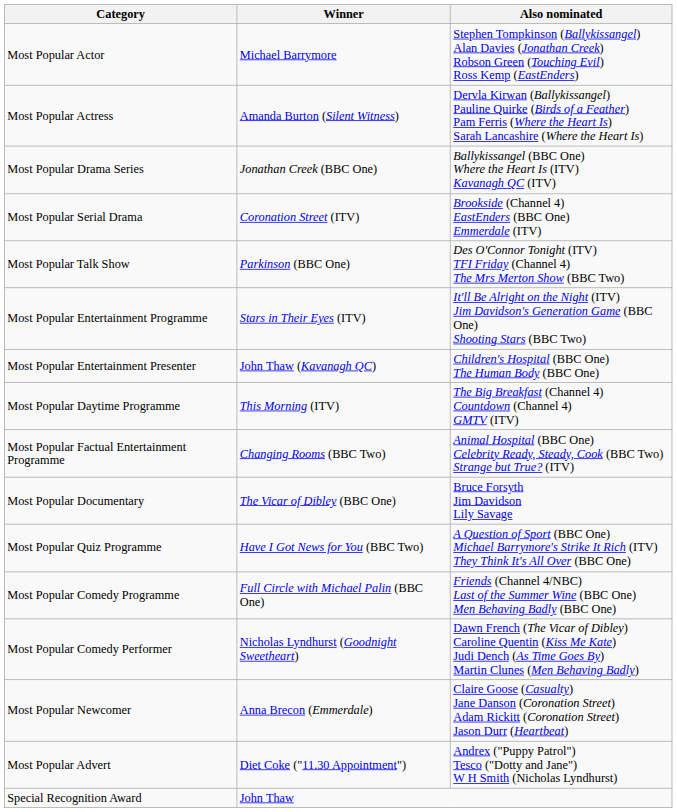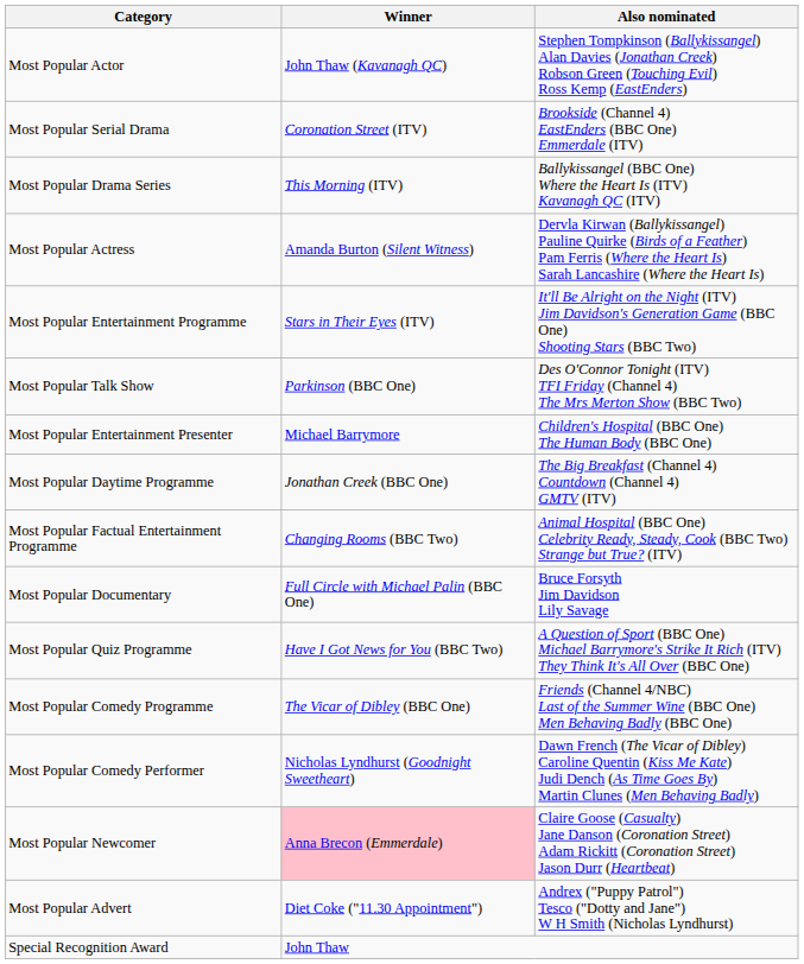Most Popular Actor | Winner: Michael Barrymore -> John Thaw (Kavanagh QC)
rows swapped: Most Popular Actress <-> Most Popular Serial Drama
Most Popular Drama Series | Winner: Jonathan Creek (BBC One) -> This Morning (ITV)
rows swapped: Most Popular Entertainment Programme <-> Most Popular Talk Show
Most Popular Entertainment Presenter | Winner: John Thaw (Kavanagh QC) -> Michael Barrymore
Most Popular Daytime Programme | Winner: This Morning (ITV) -> Jonathan Creek (BBC One)
Most Popular Documentary | Winner: The Vicar of Dibley (BBC One) -> Full Circle with Michael Palin (BBC One)
Most Popular Comedy Programme | Winner: Full Circle with Michael Palin (BBC One) -> The Vicar of Dibley (BBC One)
Most Popular Newcomer | Winner: no background -> pink background
